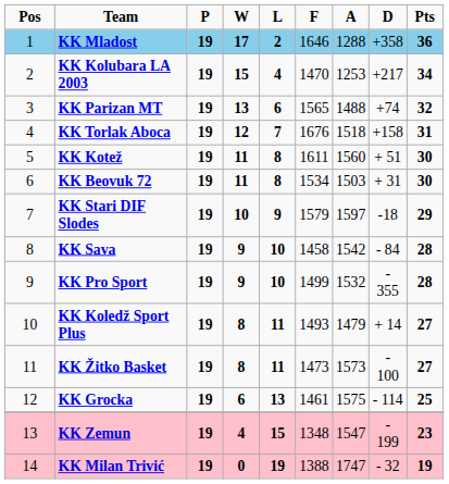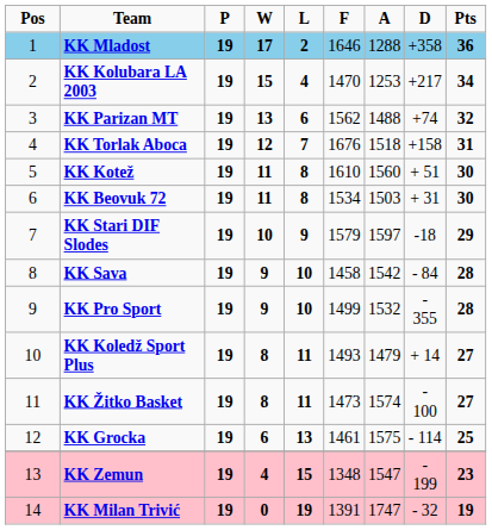KK Parizan MT | F: 1565 -> 1562
KK Kotež | F: 1611 -> 1610
KK Žitko Basket | A: 1573 -> 1574
KK Milan Trivić | F: 1388 -> 1391
